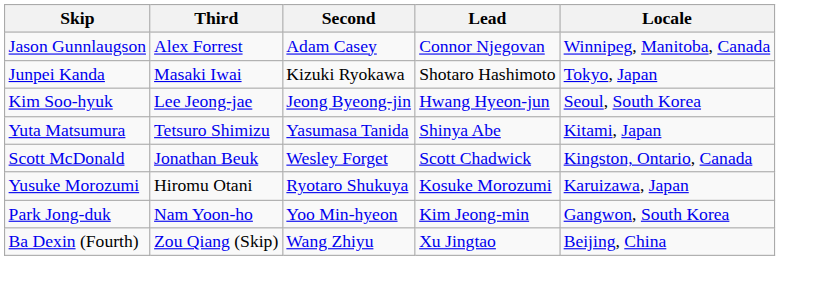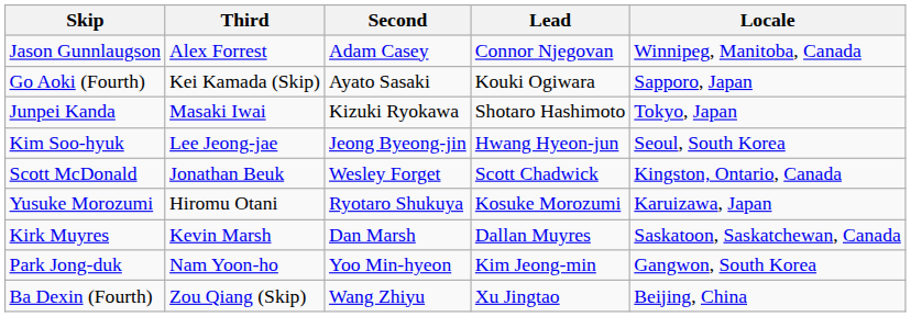+ row: Go Aoki (Fourth) | Kei Kamada (Skip) | Ayato Sasaki | Kouki Ogiwara | Sapporo, Japan
- row: Yuta Matsumura | Tetsuro Shimizu | Yasumasa Tanida | Shinya Abe | Kitami, Japan
+ row: Kirk Muyres | Kevin Marsh | Dan Marsh | Dallan Muyres | Saskatoon, Saskatchewan, Canada
